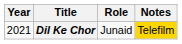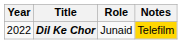Dil Ke Chor | Year: 2021 -> 2022
